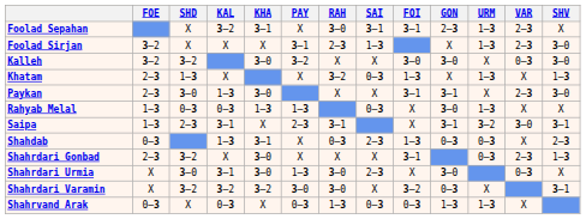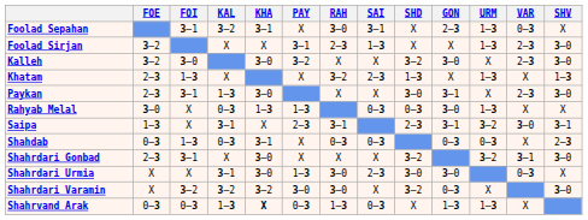columns swapped: FOI <-> SHD
Foolad Sepahan | VAR: 2–3 -> 0–3
Kalleh | VAR: 0–3 -> 2–3
Khatam | SAI: 0–3 -> 2–3
Rahyab Melal | FOE: 1–3 -> 3–0
Shahdab | KAL: 1–3 -> 0–3
Shahdab | SAI: 2–3 -> 0–3
Shahrdari Gonbad | URM: 0–3 -> 3–2
Shahrdari Gonbad | VAR: 2–3 -> 3–1
Shahrdari Gonbad | SHV: 1–3 -> 3–0
Shahrdari Varamin | SHV: 3–1 -> 3–0
Shahrvand Arak | KAL: 0–3 -> 1–3
Shahrvand Arak | KHA: normal -> bold
